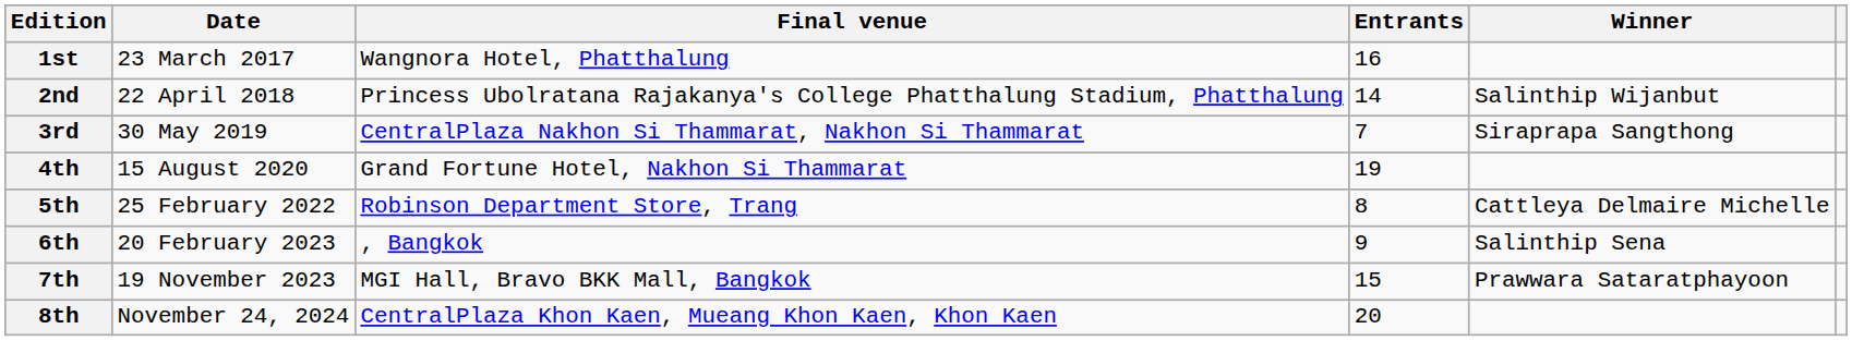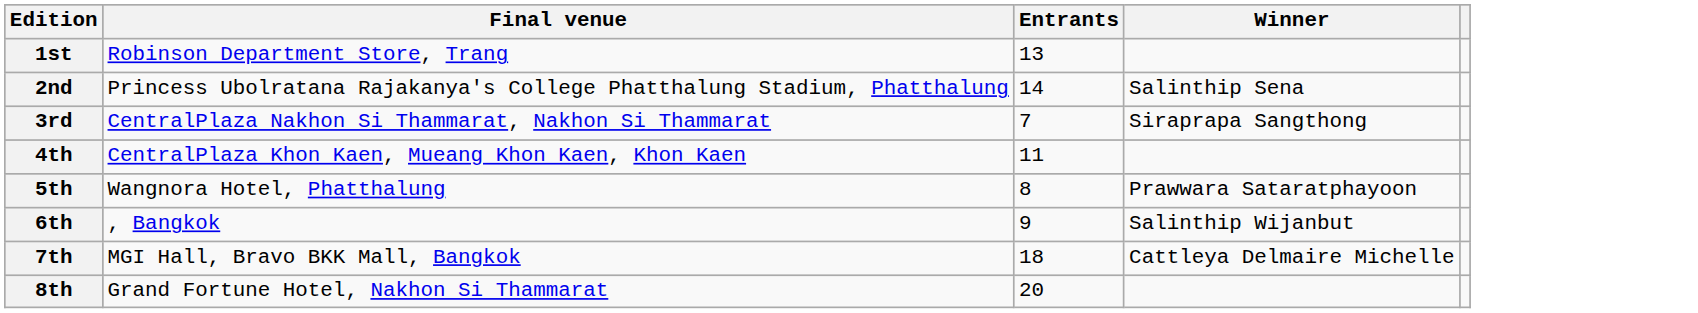- column: Date | 23 March 2017 | 22 April 2018 | 30 May 2019 | 15 August 2020 | 25 February 2022 | 20 February 2023 | 19 November 2023 | November 24, 2024
1st | Final venue: Wangnora Hotel, Phatthalung -> Robinson Department Store, Trang
1st | Entrants: 16 -> 13
2nd | Winner: Salinthip Wijanbut -> Salinthip Sena
4th | Final venue: Grand Fortune Hotel, Nakhon Si Thammarat -> CentralPlaza Khon Kaen, Mueang Khon Kaen, Khon Kaen
4th | Entrants: 19 -> 11
5th | Final venue: Robinson Department Store, Trang -> Wangnora Hotel, Phatthalung
5th | Winner: Cattleya Delmaire Michelle -> Prawwara Sataratphayoon
6th | Winner: Salinthip Sena -> Salinthip Wijanbut
7th | Entrants: 15 -> 18
7th | Winner: Prawwara Sataratphayoon -> Cattleya Delmaire Michelle
8th | Final venue: CentralPlaza Khon Kaen, Mueang Khon Kaen, Khon Kaen -> Grand Fortune Hotel, Nakhon Si Thammarat
